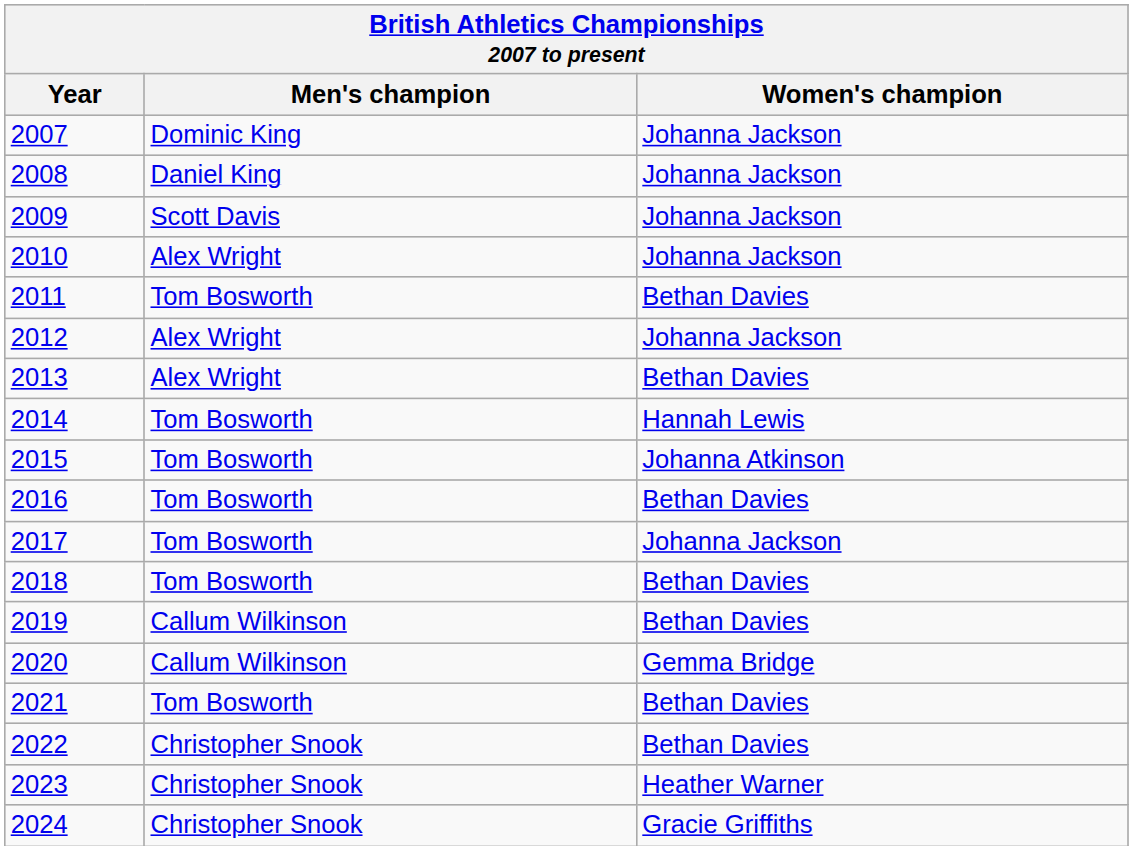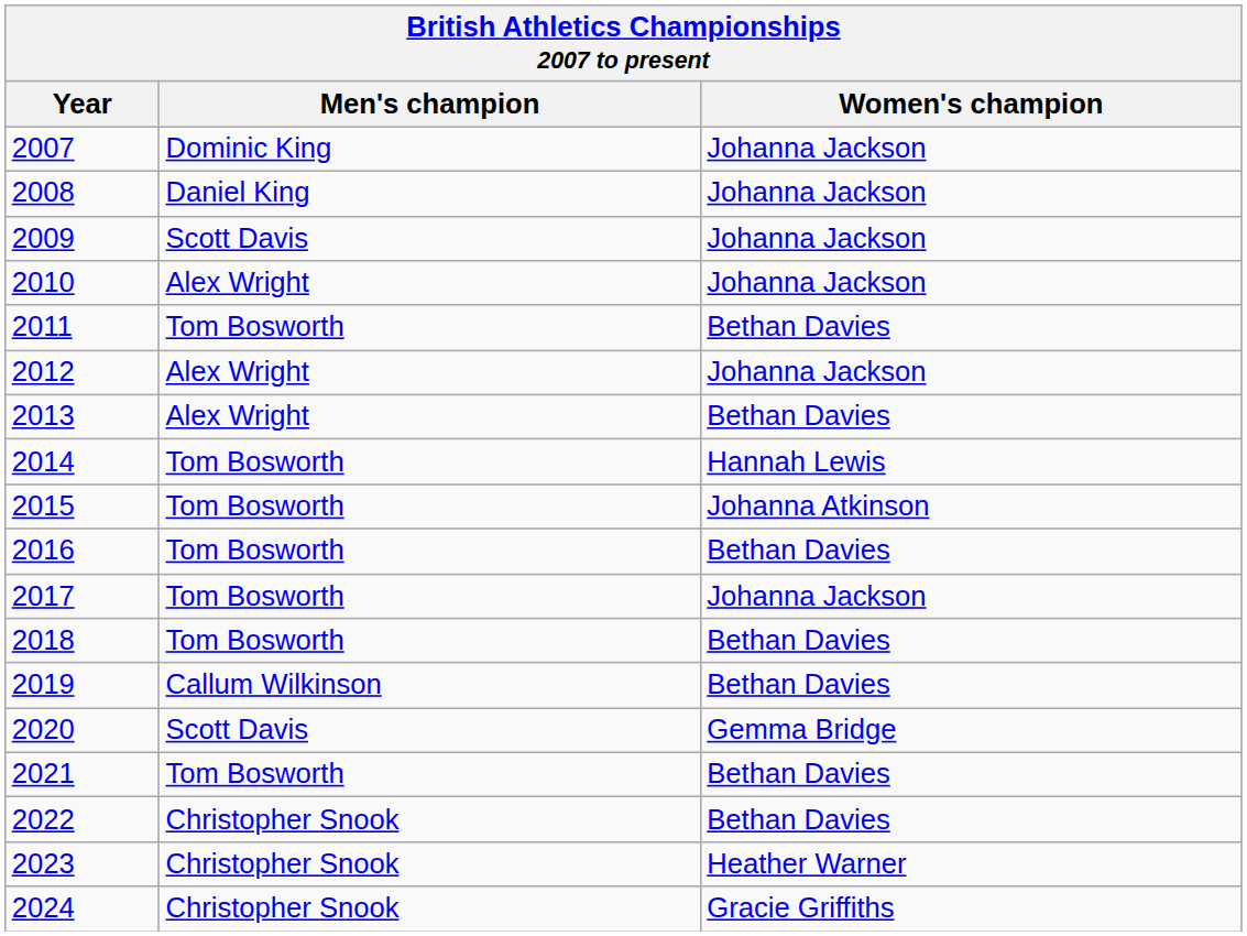2020 | Men's champion: Callum Wilkinson -> Scott Davis
